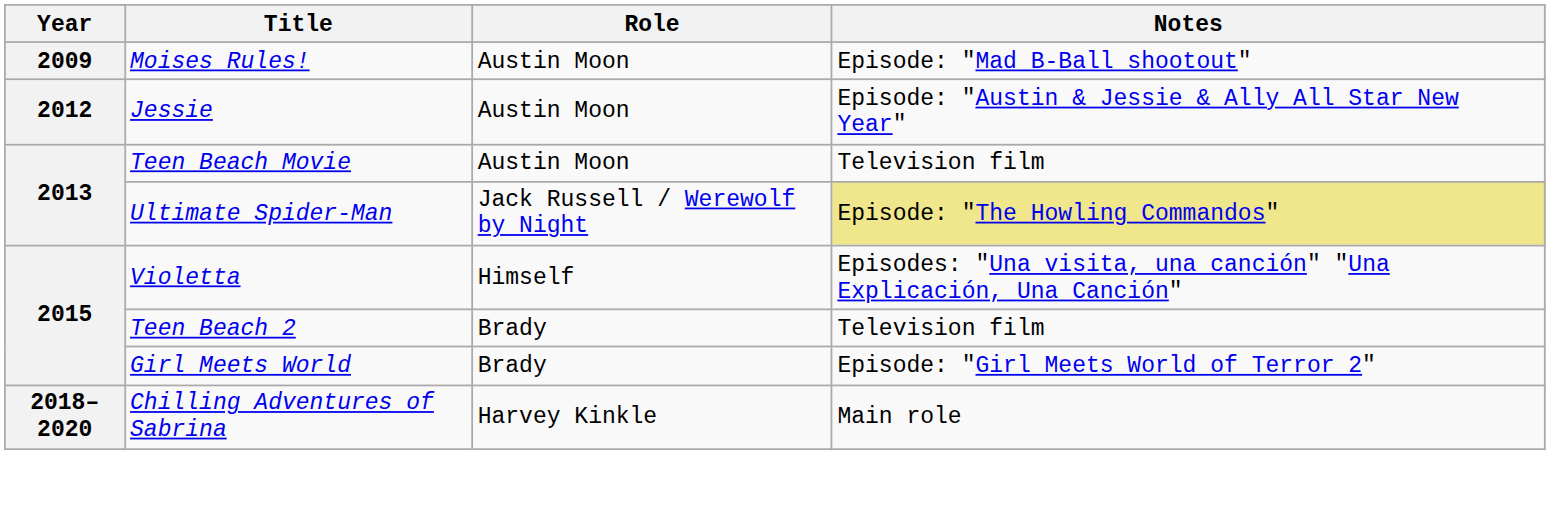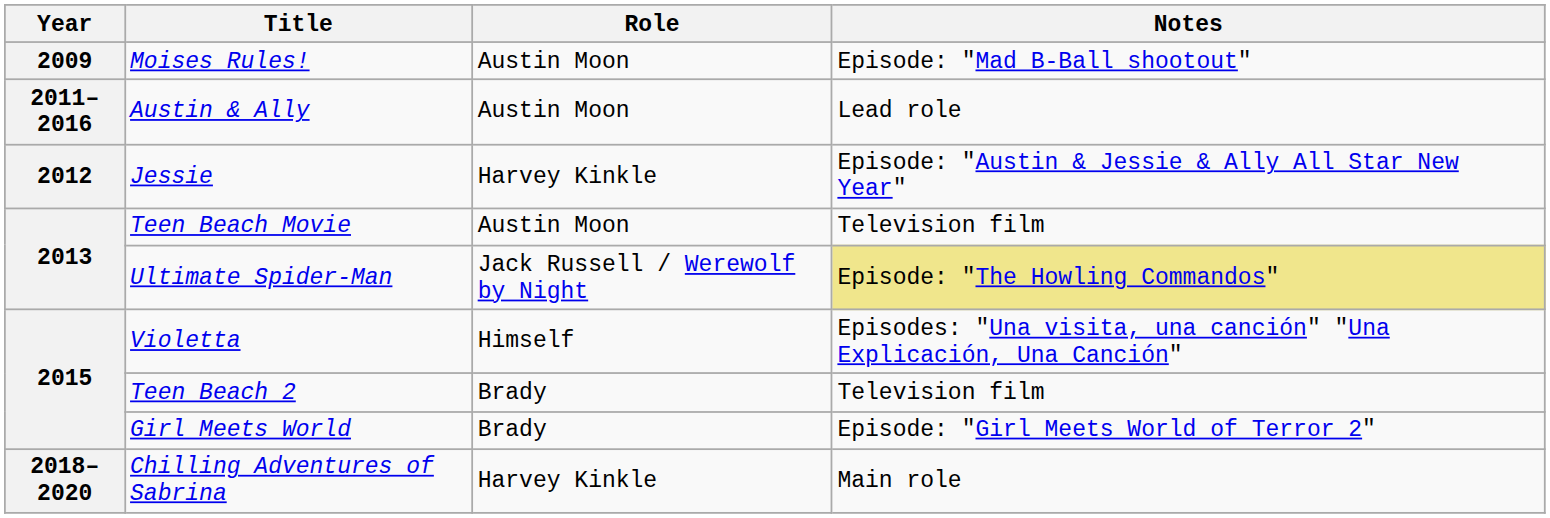+ row: 2011–2016 | Austin & Ally | Austin Moon | Lead role
Jessie | Role: Austin Moon -> Harvey Kinkle
